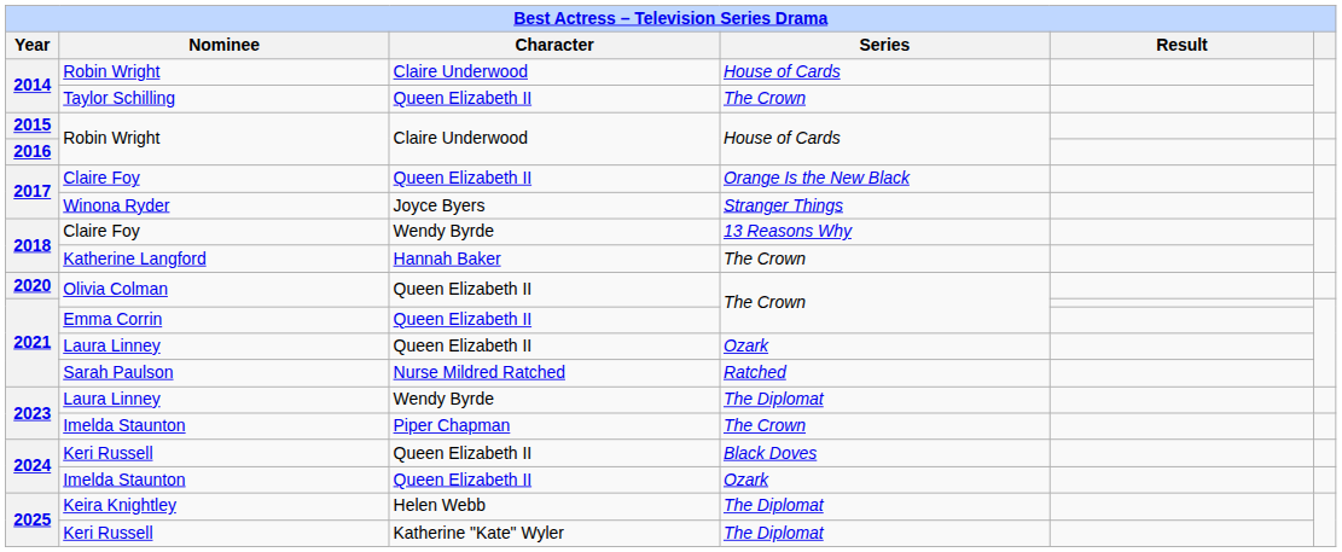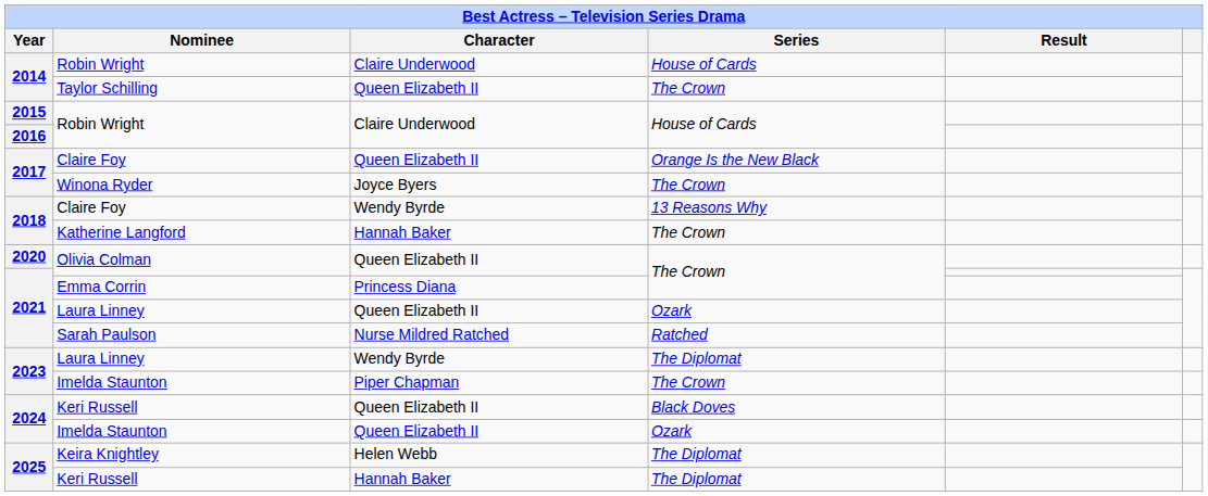Winona Ryder | Series: Stranger Things -> The Crown
Emma Corrin | Character: Queen Elizabeth II -> Princess Diana
2025 / Keri Russell | Character: Katherine "Kate" Wyler -> Hannah Baker
